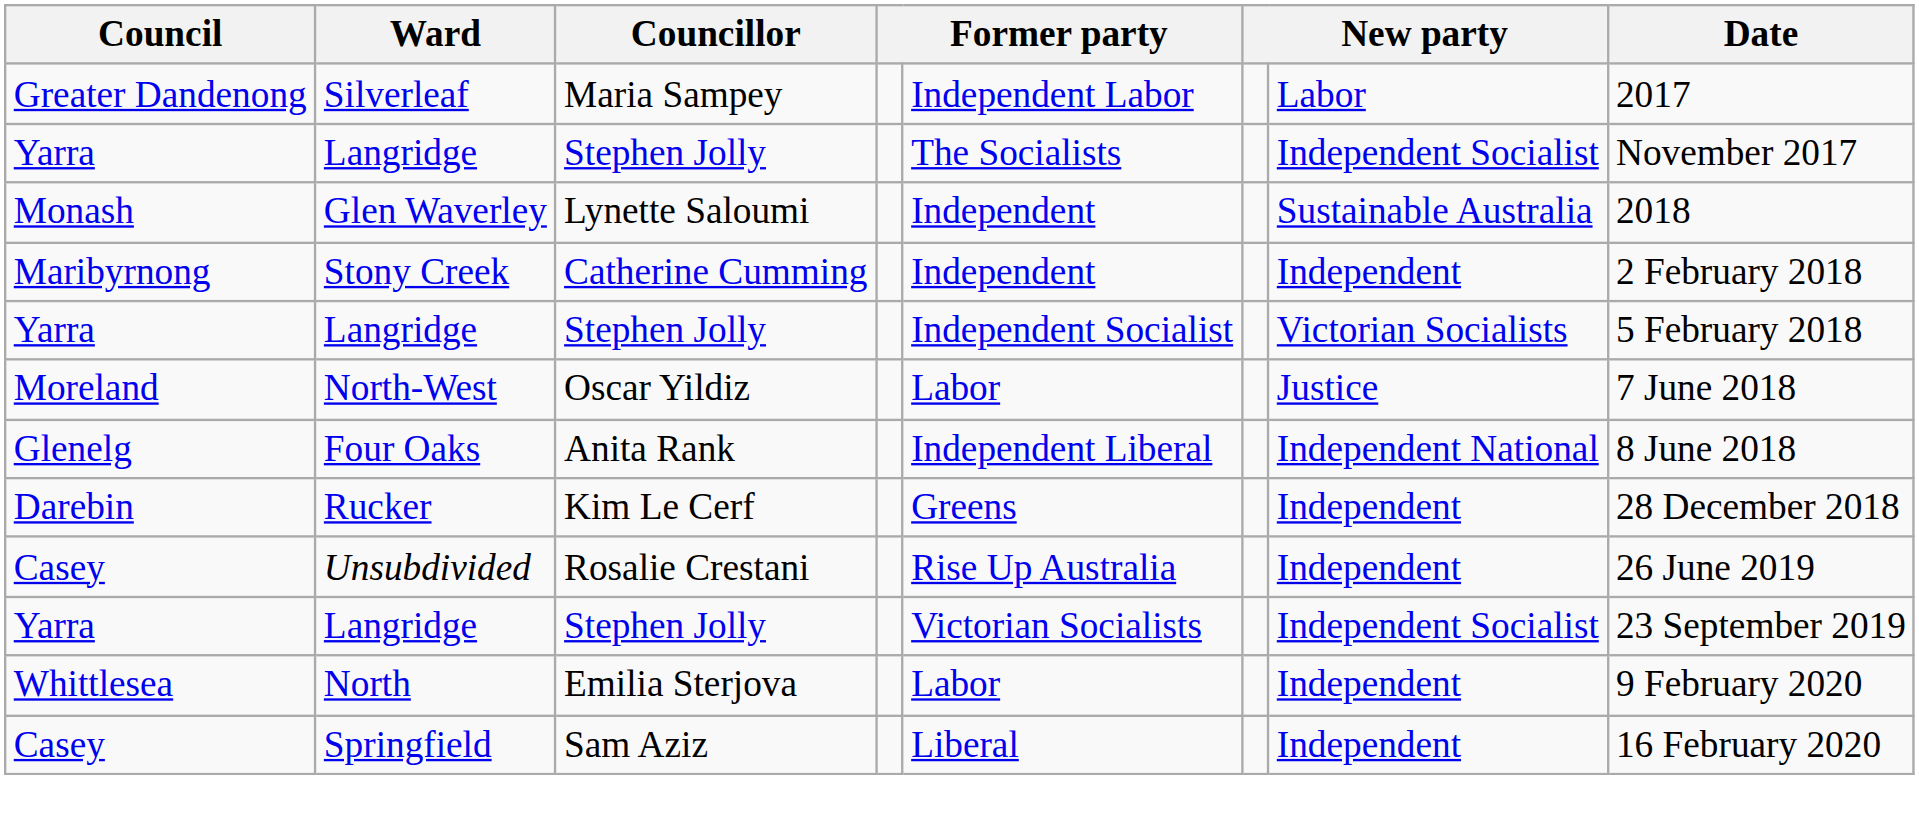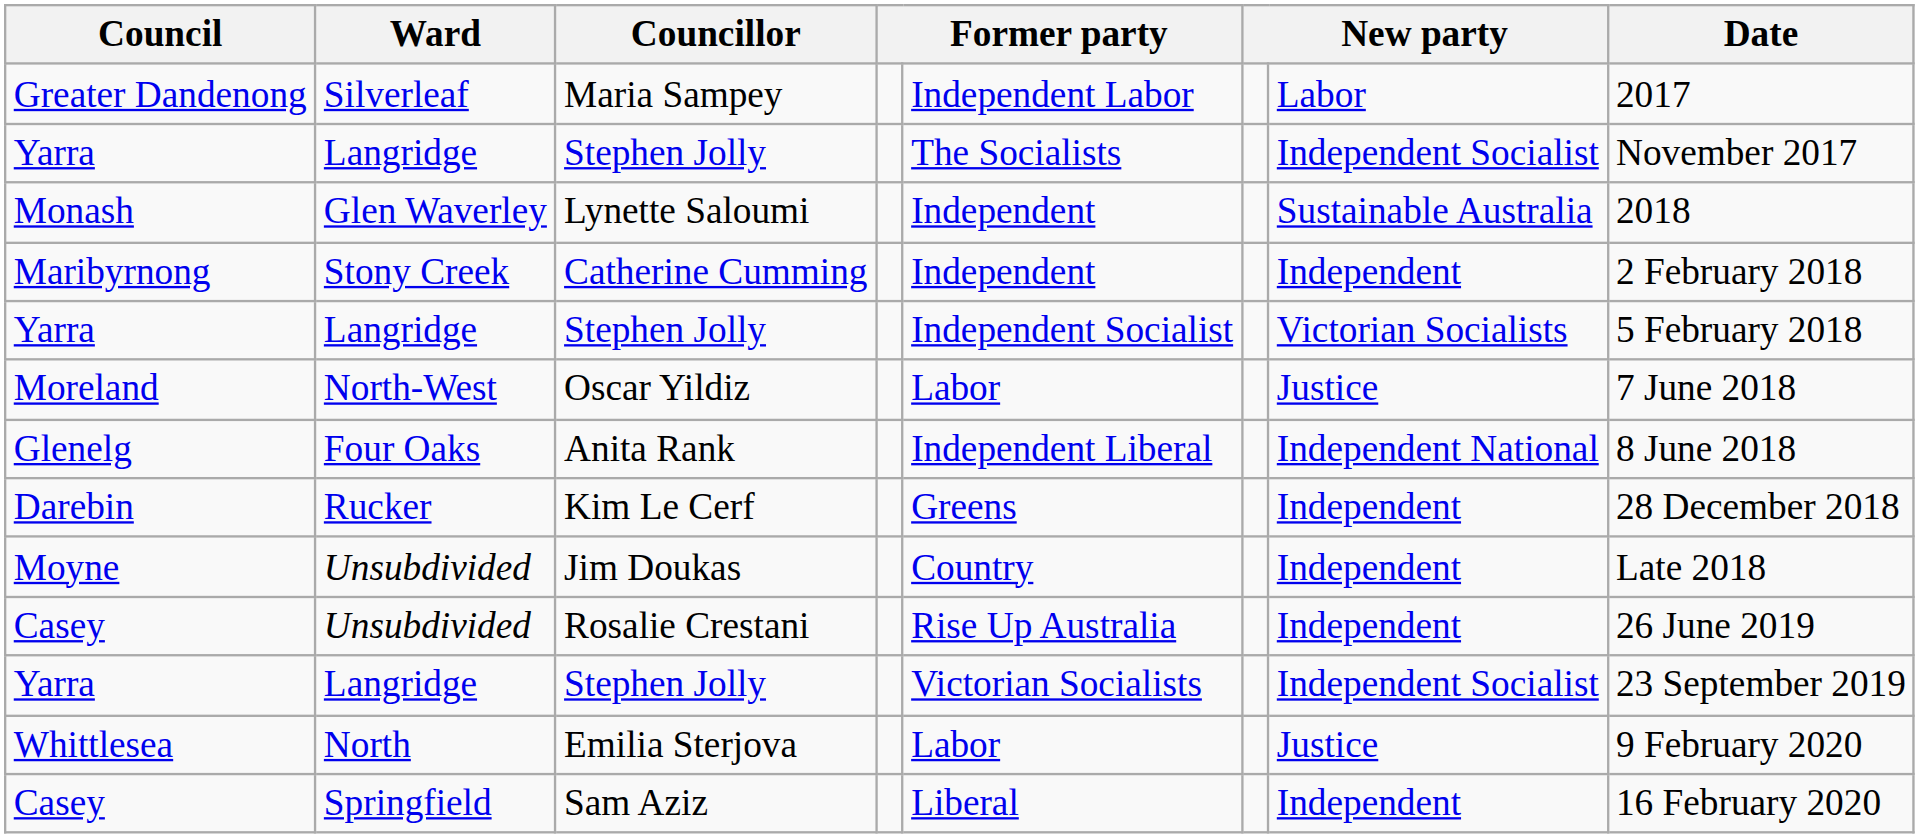+ row: Moyne | Unsubdivided | Jim Doukas | Country | Independent | Late 2018
Emilia Sterjova | column 7: Independent -> Justice
